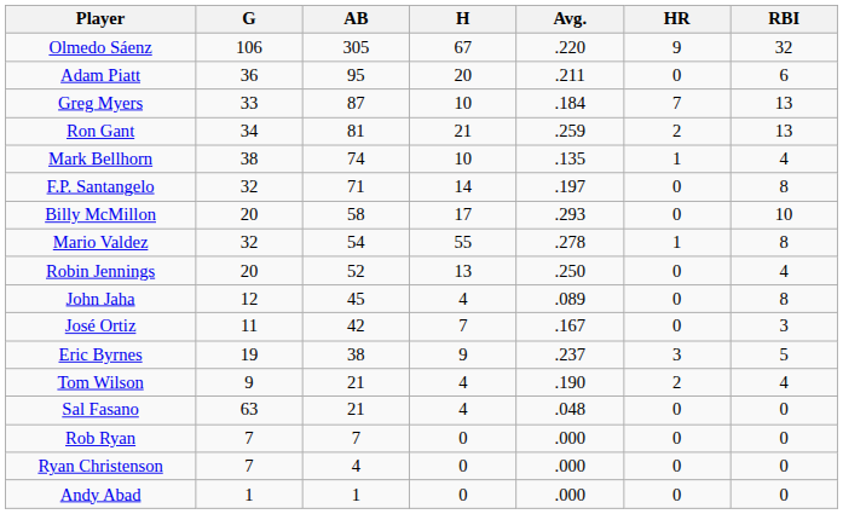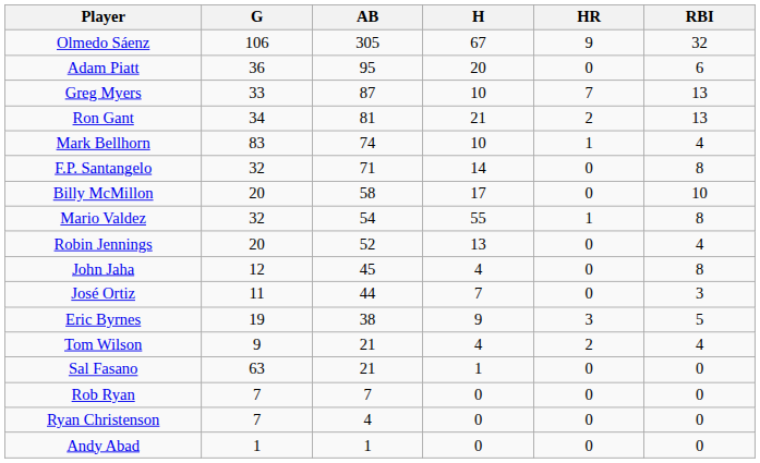- column: Avg. | .220 | .211 | .184 | .259 | .135 | .197 | .293 | .278 | .250 | .089 | .167 | .237 | .190 | .048 | .000 | .000 | .000
Mark Bellhorn | G: 38 -> 83
José Ortiz | AB: 42 -> 44
Sal Fasano | H: 4 -> 1
